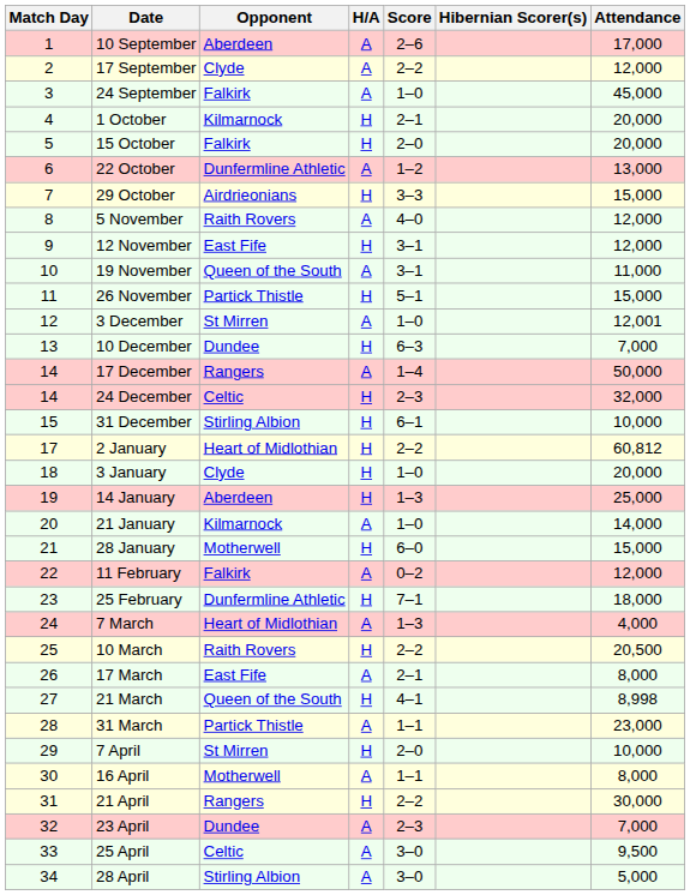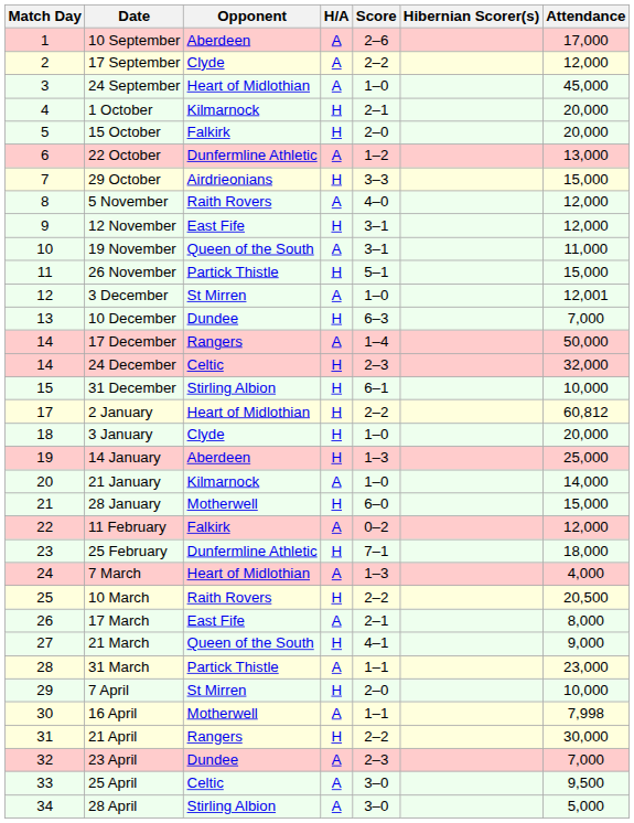24 September | Opponent: Falkirk -> Heart of Midlothian
21 March | Attendance: 8,998 -> 9,000
16 April | Attendance: 8,000 -> 7,998
